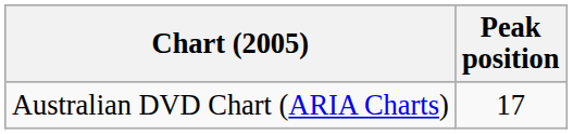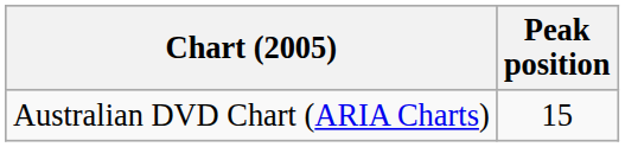Australian DVD Chart (ARIA Charts) | Peak position: 17 -> 15
